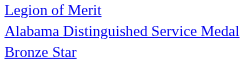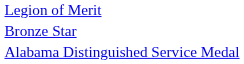rows swapped: Bronze Star <-> Alabama Distinguished Service Medal
